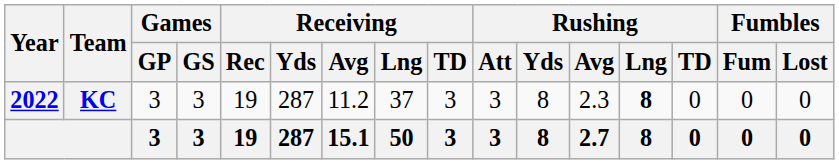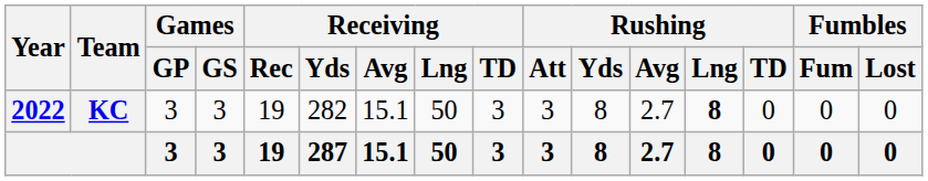KC | Receiving / Yds: 287 -> 282
KC | Receiving / Avg: 11.2 -> 15.1
KC | Receiving / Lng: 37 -> 50
KC | Rushing / Avg: 2.3 -> 2.7
